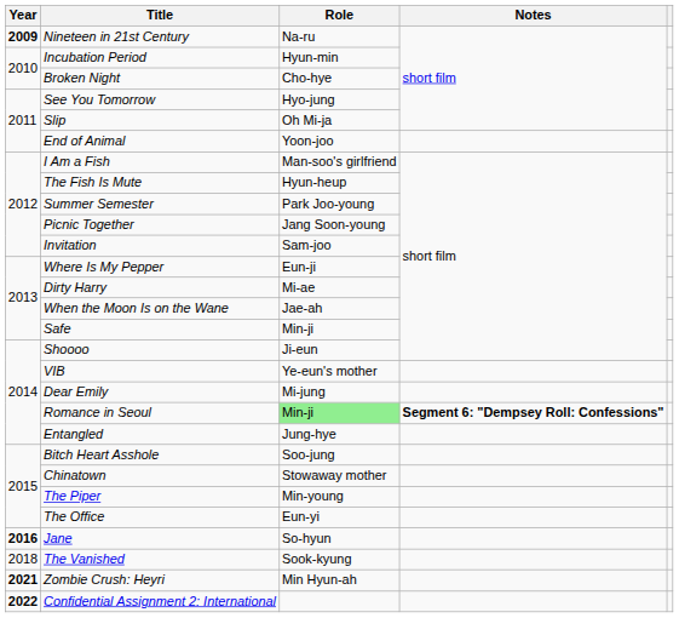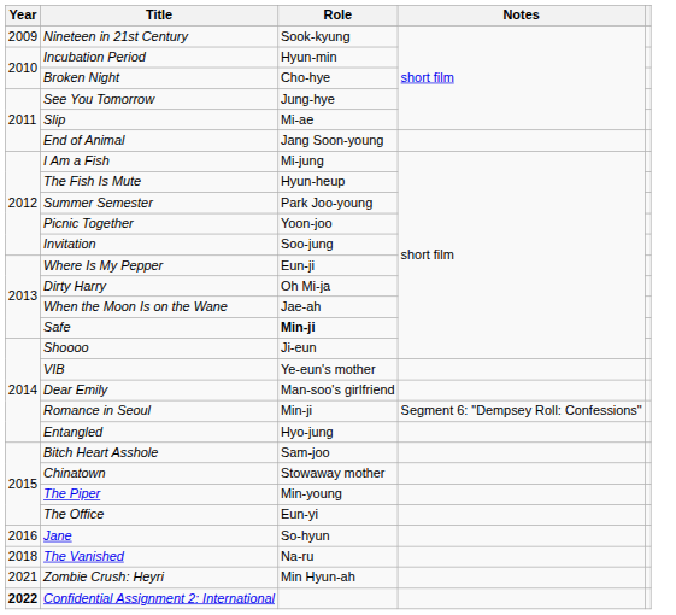Nineteen in 21st Century | Year: bold -> normal
Nineteen in 21st Century | Role: Na-ru -> Sook-kyung
See You Tomorrow | Role: Hyo-jung -> Jung-hye
Slip | Role: Oh Mi-ja -> Mi-ae
End of Animal | Role: Yoon-joo -> Jang Soon-young
I Am a Fish | Role: Man-soo's girlfriend -> Mi-jung
Picnic Together | Role: Jang Soon-young -> Yoon-joo
Invitation | Role: Sam-joo -> Soo-jung
Dirty Harry | Role: Mi-ae -> Oh Mi-ja
Safe | Role: normal -> bold
Dear Emily | Role: Mi-jung -> Man-soo's girlfriend
Romance in Seoul | Role: lightgreen background -> no background
Romance in Seoul | Notes: bold -> normal
Entangled | Role: Jung-hye -> Hyo-jung
Bitch Heart Asshole | Role: Soo-jung -> Sam-joo
Jane | Year: bold -> normal
The Vanished | Role: Sook-kyung -> Na-ru
Zombie Crush: Heyri | Year: bold -> normal
